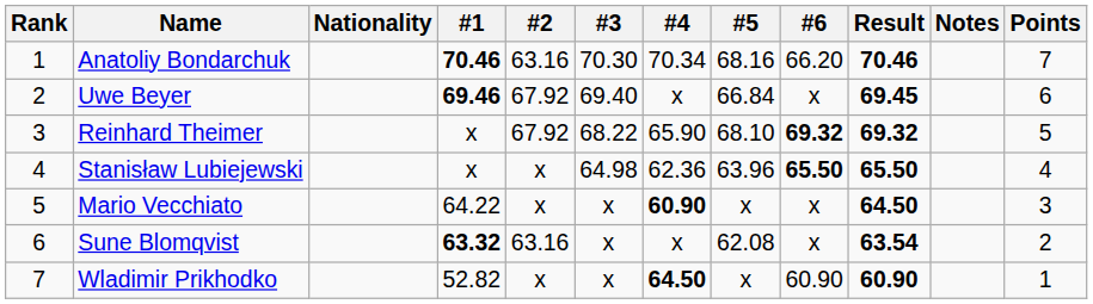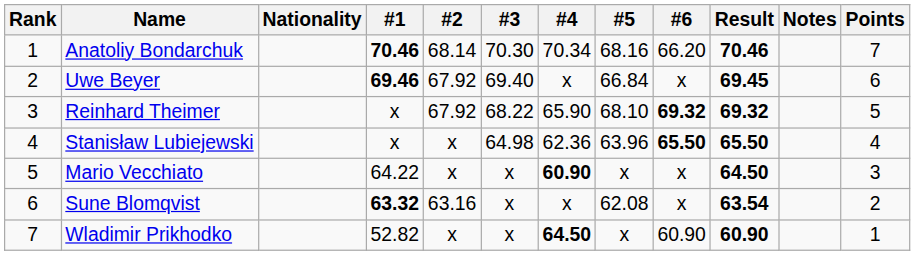Anatoliy Bondarchuk | #2: 63.16 -> 68.14
